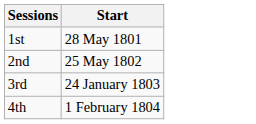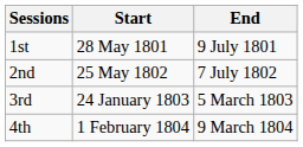+ column: End | 9 July 1801 | 7 July 1802 | 5 March 1803 | 9 March 1804
